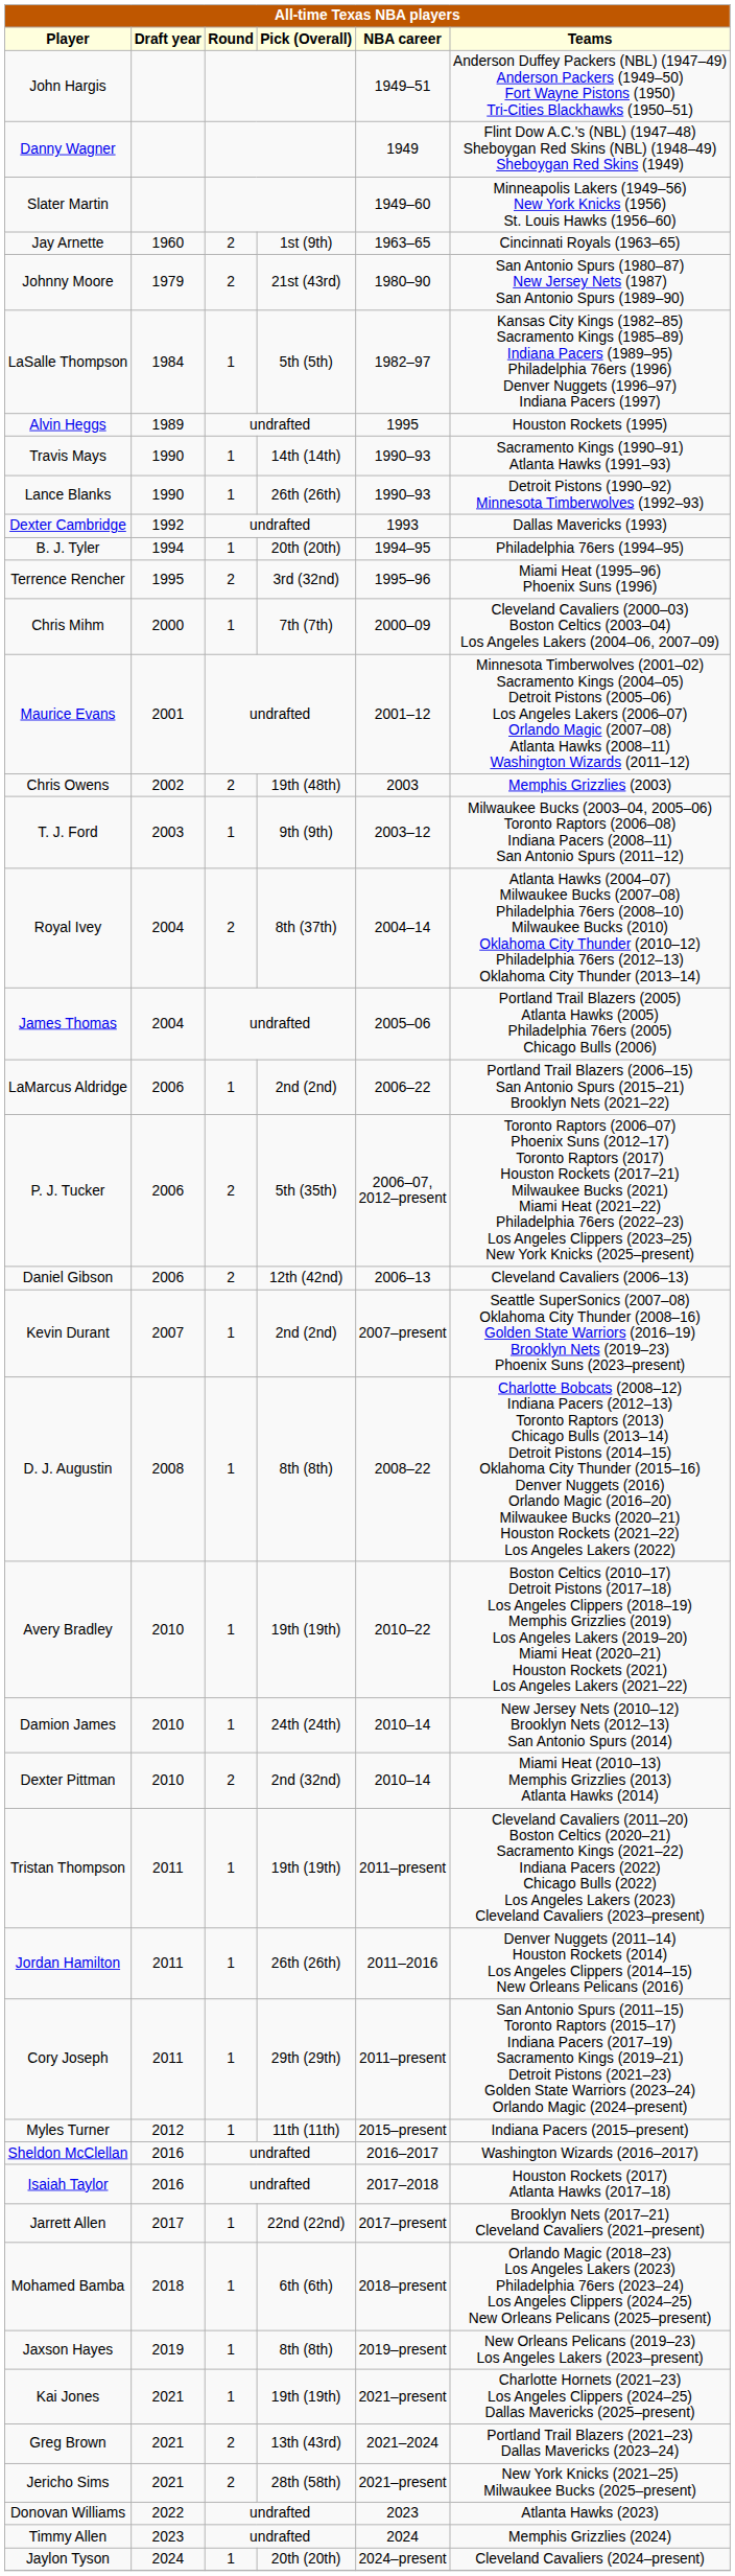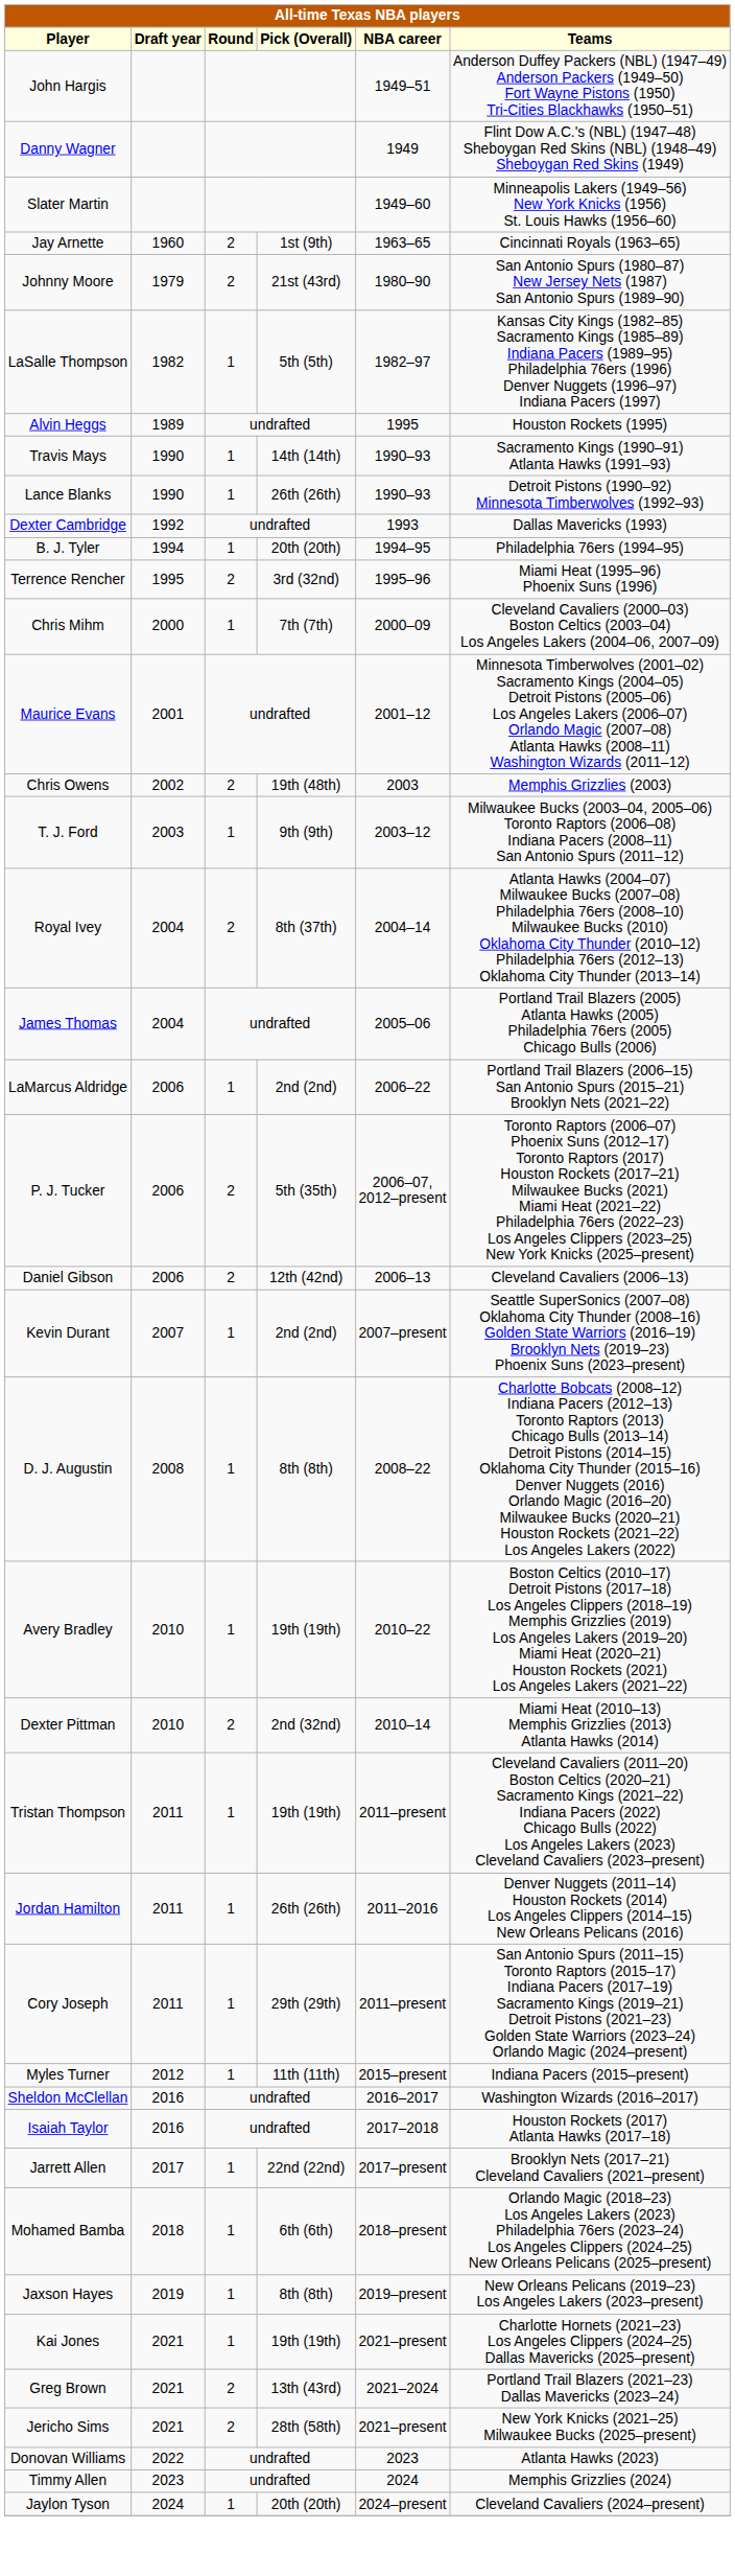LaSalle Thompson | Draft year: 1984 -> 1982
- row: Damion James | 2010 | 1 | 24th (24th) | 2010–14 | New Jersey Nets (2010–12) Brooklyn Nets (2012–13) San Antonio Spurs (2014)
